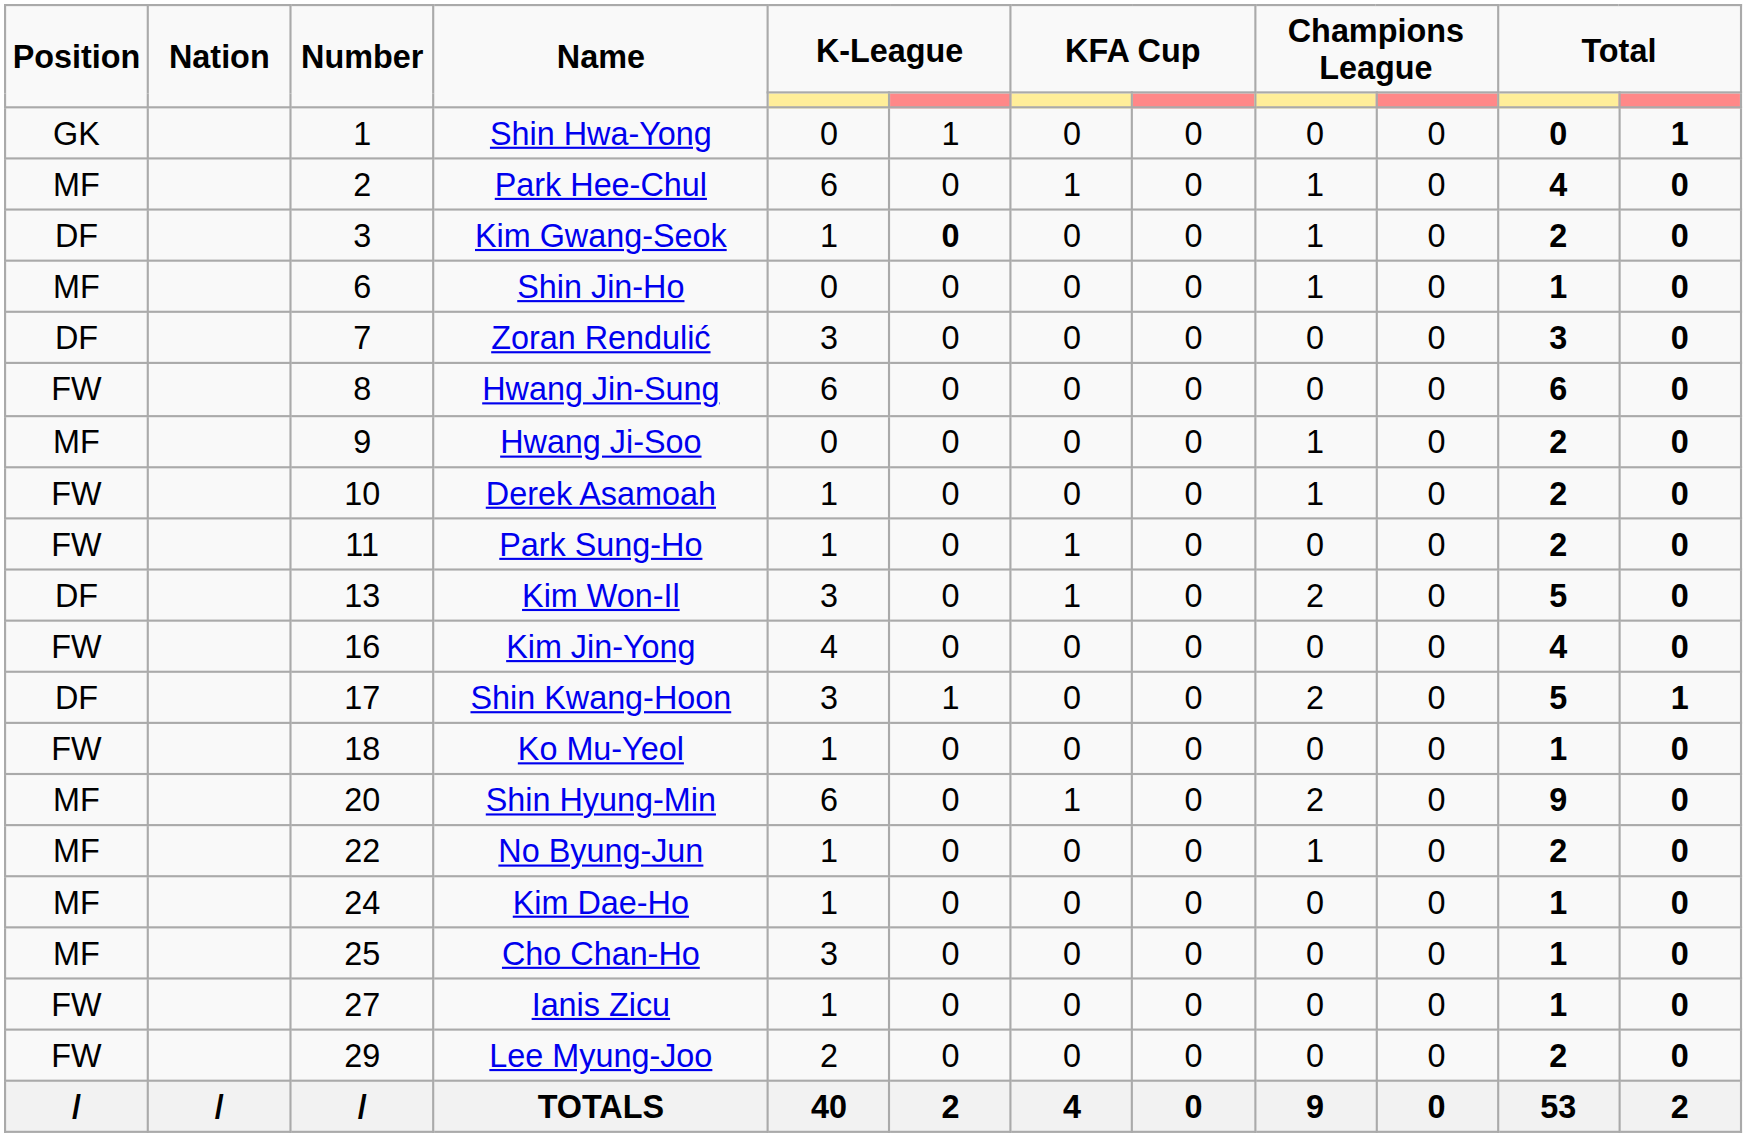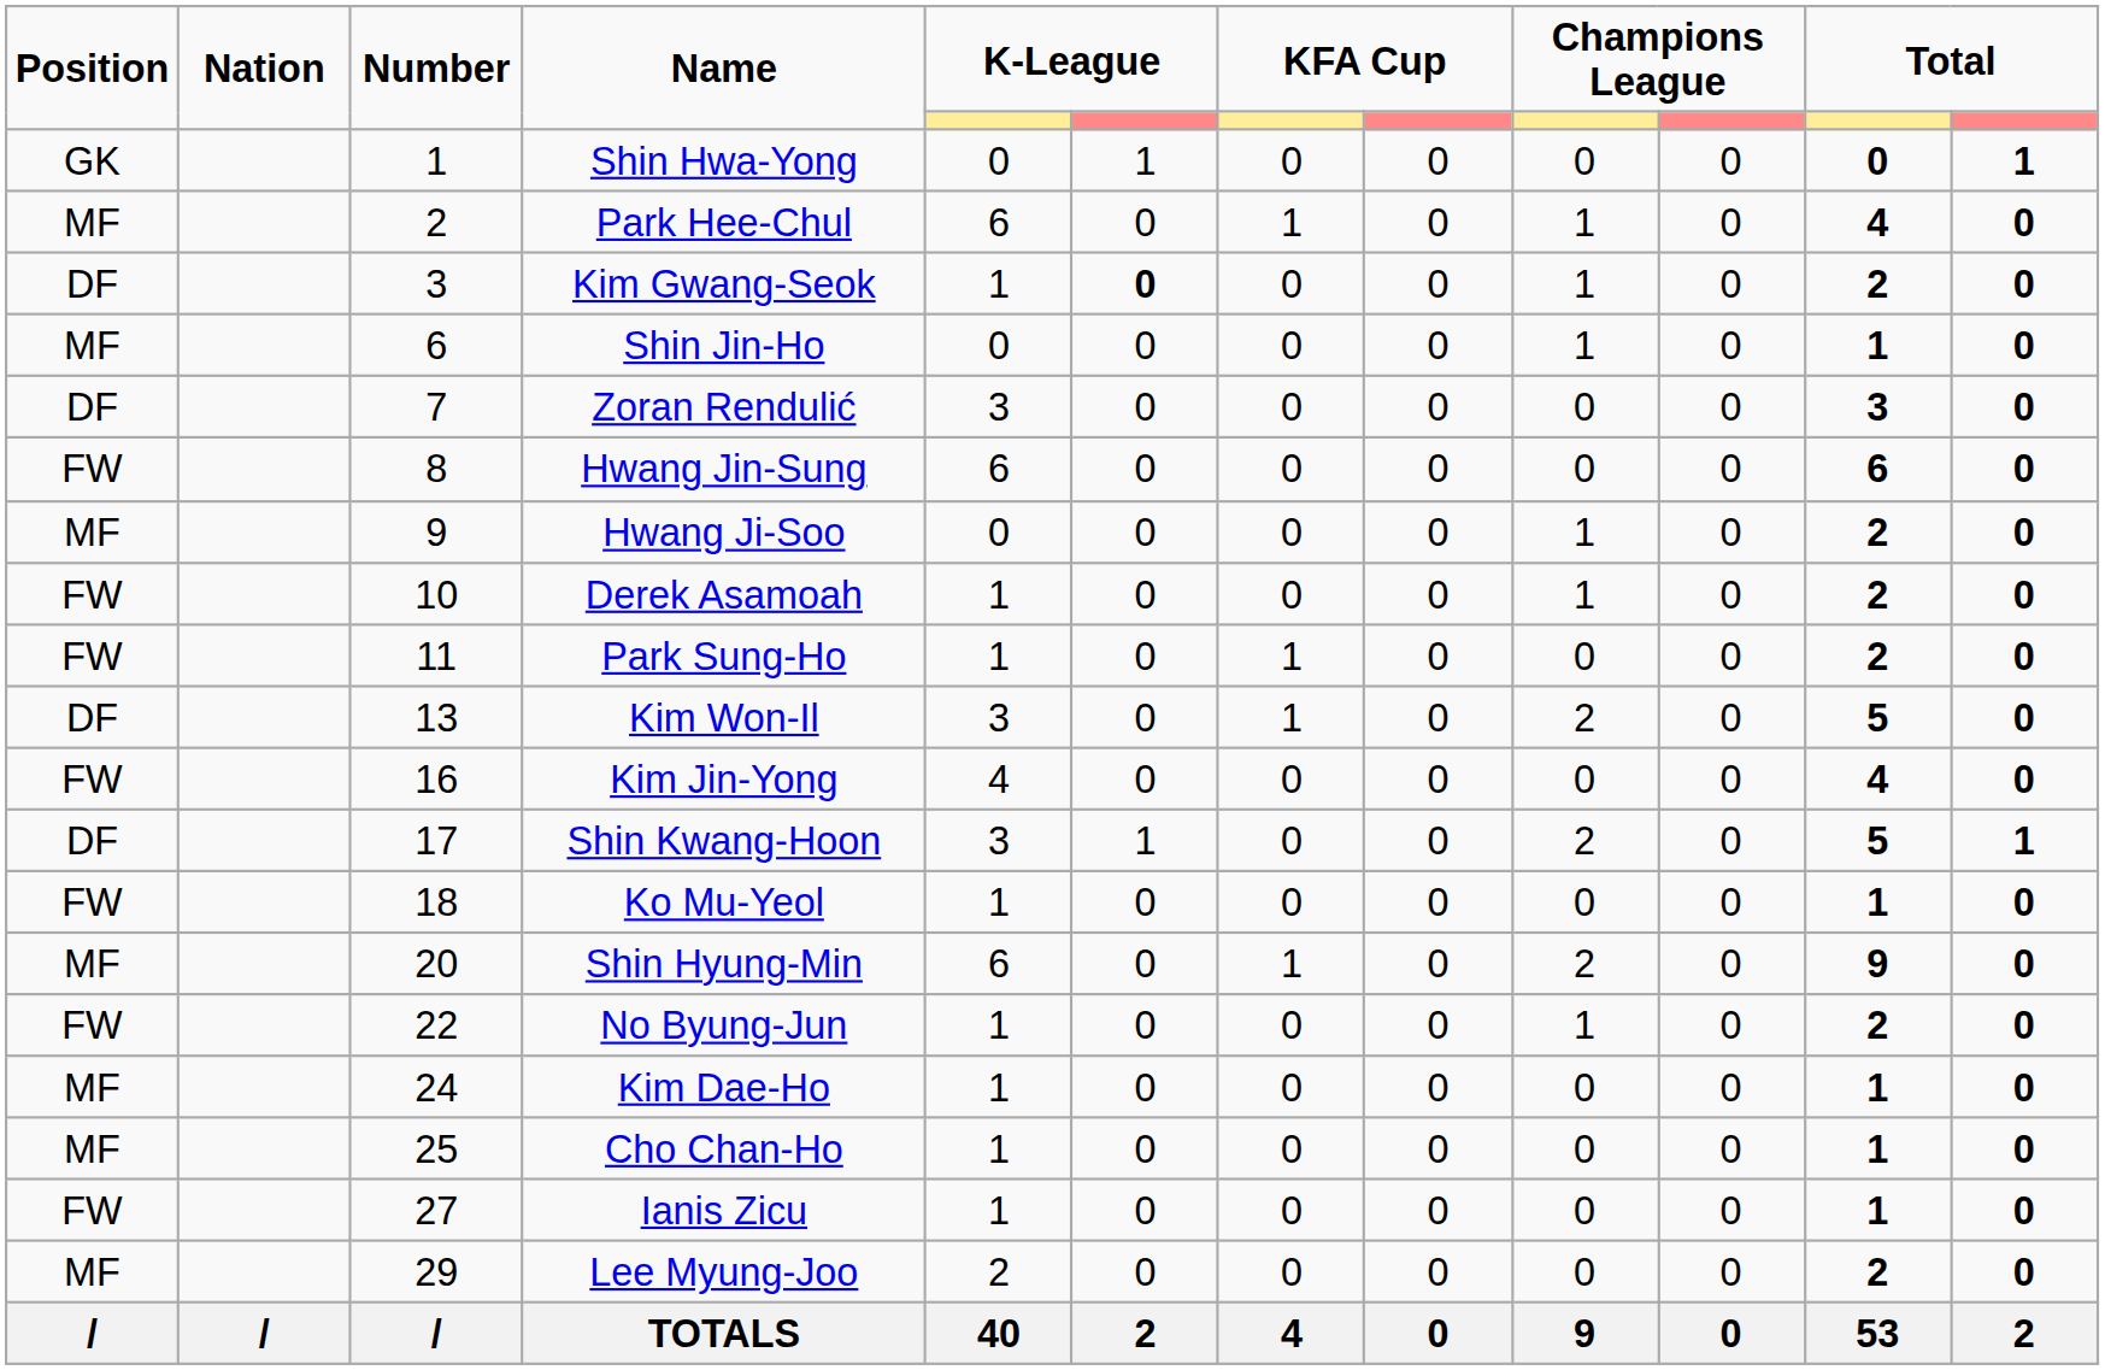No Byung-Jun | Position: MF -> FW
Cho Chan-Ho | column 5: 3 -> 1
Lee Myung-Joo | Position: FW -> MF
